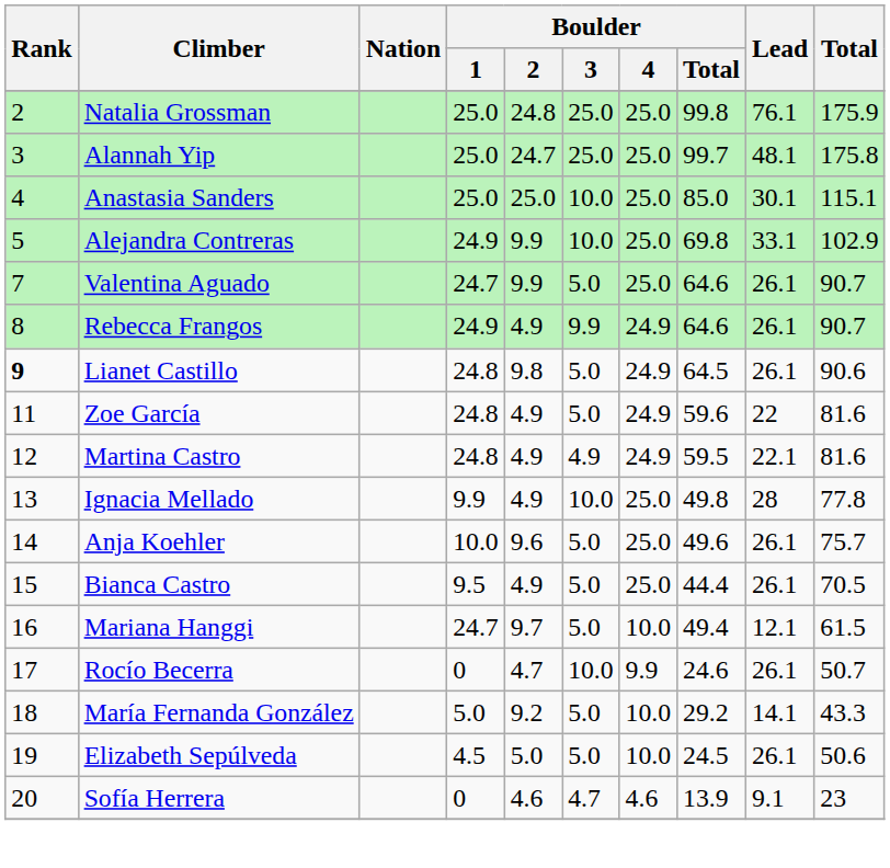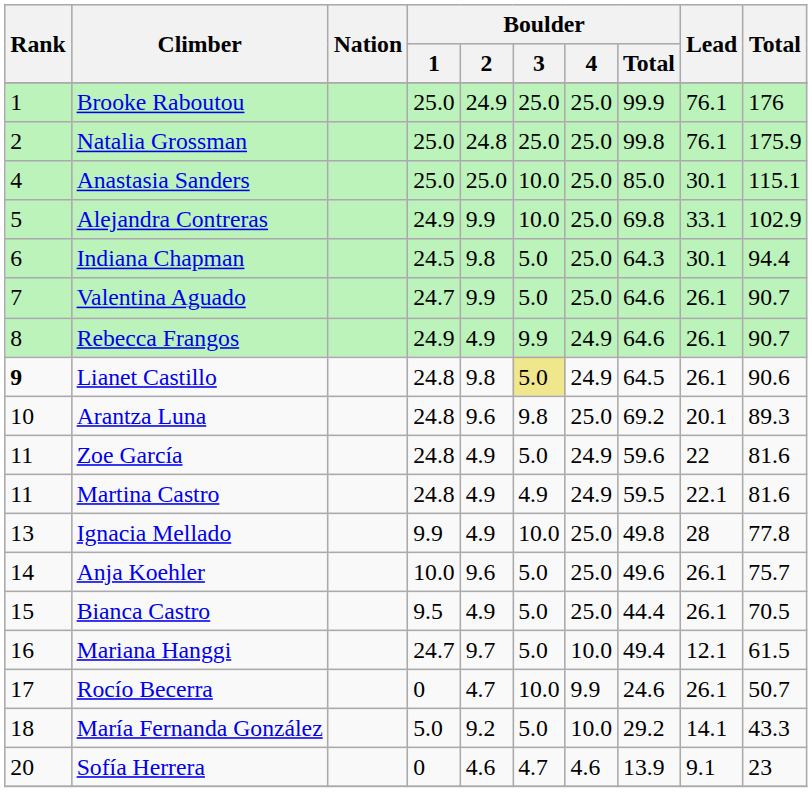+ row: 1 | Brooke Raboutou | 25.0 | 24.9 | 25.0 | 25.0 | 99.9 | 76.1 | 176
- row: 3 | Alannah Yip | 25.0 | 24.7 | 25.0 | 25.0 | 99.7 | 48.1 | 175.8
+ row: 6 | Indiana Chapman | 24.5 | 9.8 | 5.0 | 25.0 | 64.3 | 30.1 | 94.4
Lianet Castillo | Boulder / 3: no background -> khaki background
+ row: 10 | Arantza Luna | 24.8 | 9.6 | 9.8 | 25.0 | 69.2 | 20.1 | 89.3
Martina Castro | Rank: 12 -> 11
- row: 19 | Elizabeth Sepúlveda | 4.5 | 5.0 | 5.0 | 10.0 | 24.5 | 26.1 | 50.6
